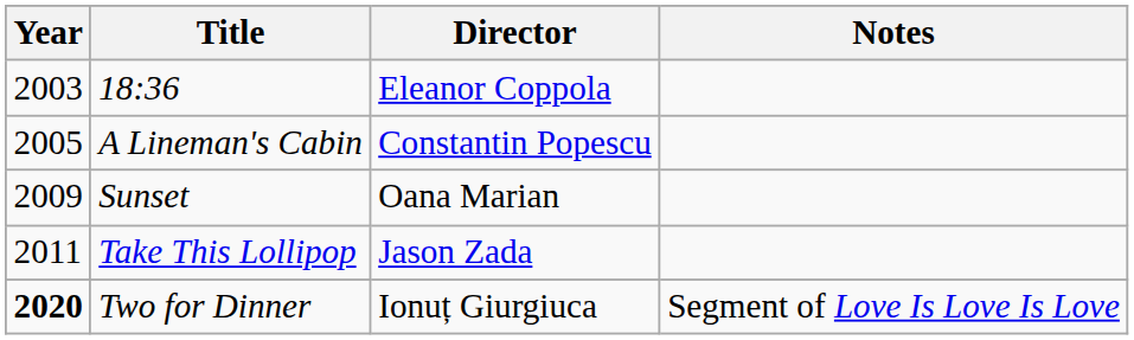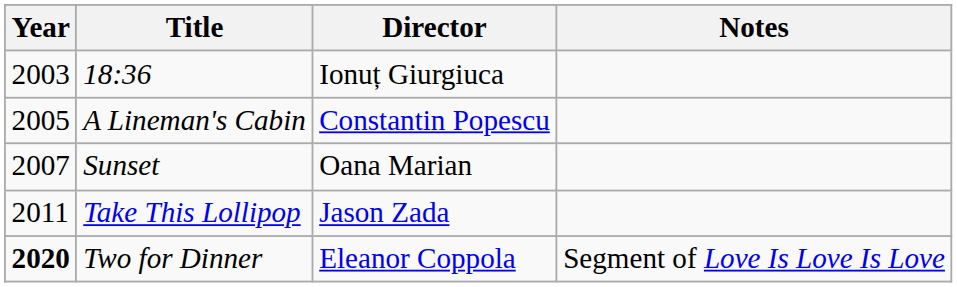18:36 | Director: Eleanor Coppola -> Ionuț Giurgiuca
Sunset | Year: 2009 -> 2007
Two for Dinner | Director: Ionuț Giurgiuca -> Eleanor Coppola
